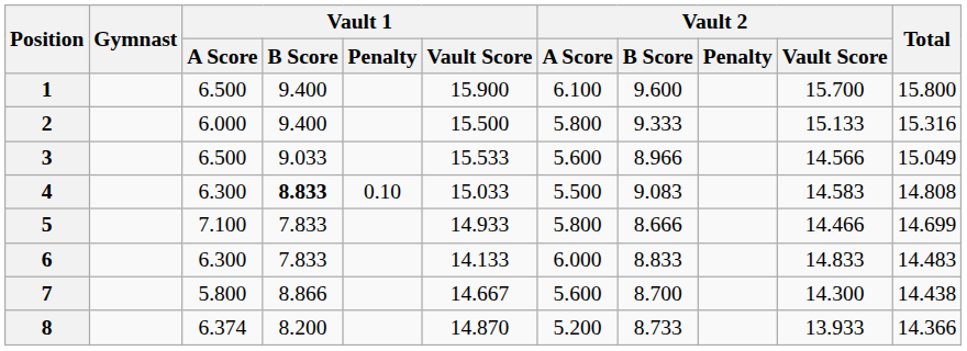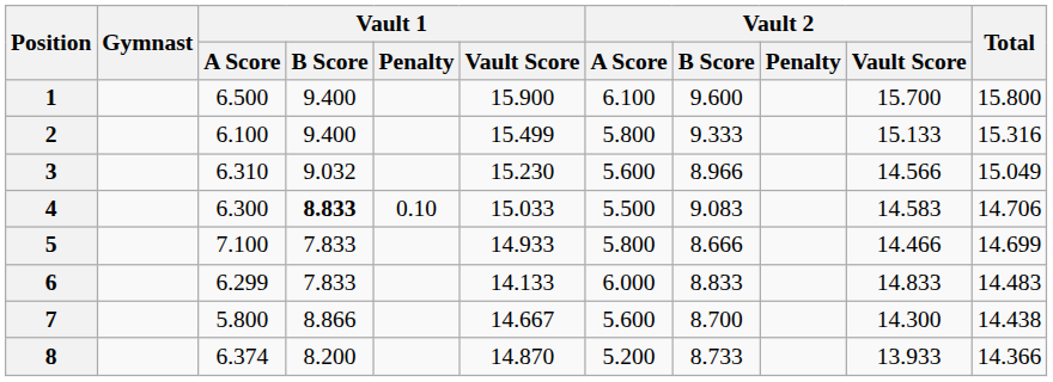2 | Vault 1 / A Score: 6.000 -> 6.100
2 | Vault 1 / Vault Score: 15.500 -> 15.499
3 | Vault 1 / A Score: 6.500 -> 6.310
3 | Vault 1 / B Score: 9.033 -> 9.032
3 | Vault 1 / Vault Score: 15.533 -> 15.230
4 | Total: 14.808 -> 14.706
6 | Vault 1 / A Score: 6.300 -> 6.299
